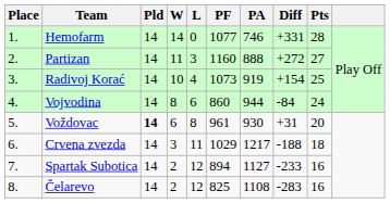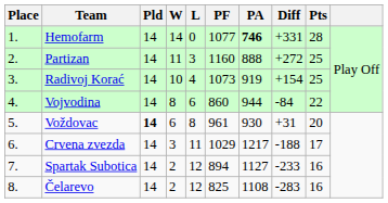Hemofarm | PA: normal -> bold
Partizan | Pts: 27 -> 25
Vojvodina | Pts: 24 -> 22
Crvena zvezda | Pts: 18 -> 17
